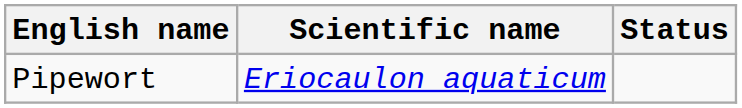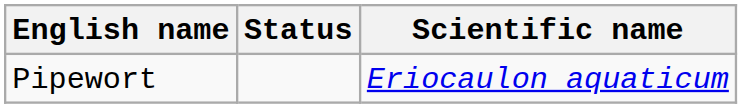columns swapped: Scientific name <-> Status
